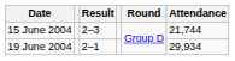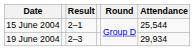15 June 2004 | Result: 2–3 -> 2–1
15 June 2004 | Attendance: 21,744 -> 25,544
19 June 2004 | Result: 2–1 -> 2–3
